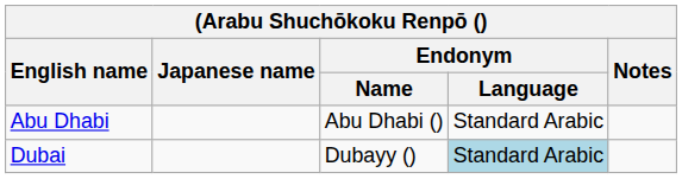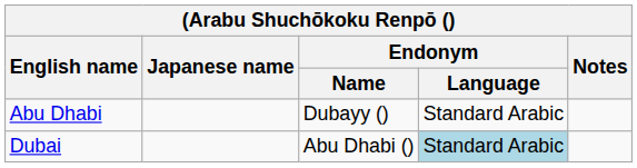Abu Dhabi | Endonym / Name: Abu Dhabi () -> Dubayy ()
Dubai | Endonym / Name: Dubayy () -> Abu Dhabi ()
